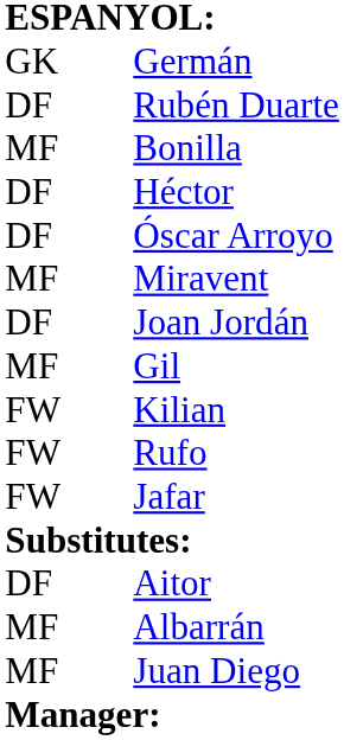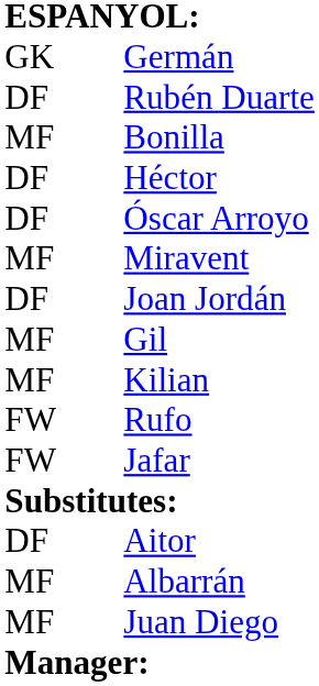Kilian | column 1: FW -> MF
